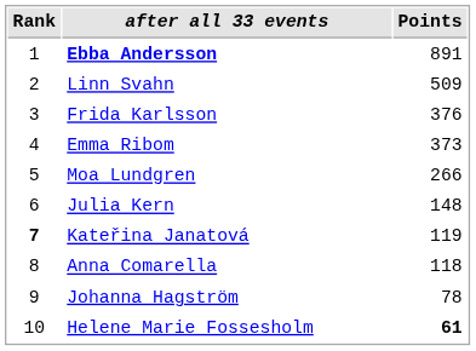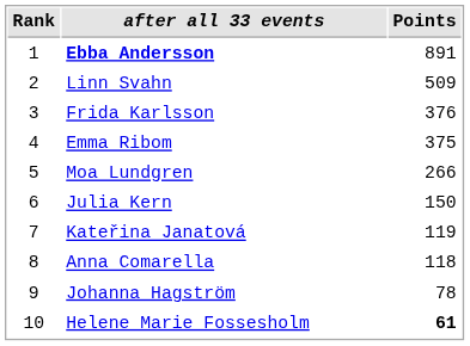Emma Ribom | Points: 373 -> 375
Julia Kern | Points: 148 -> 150
Kateřina Janatová | Rank: bold -> normal
